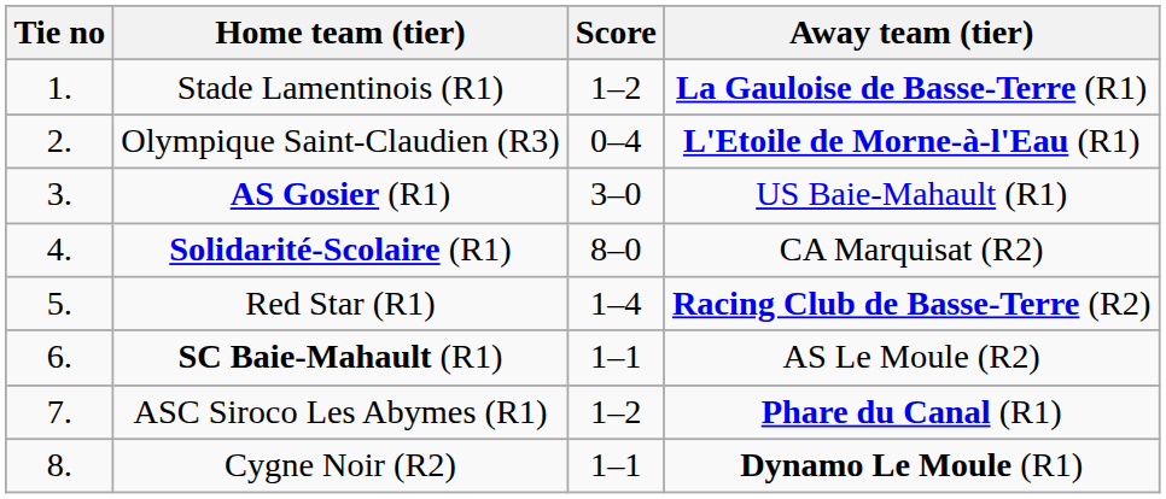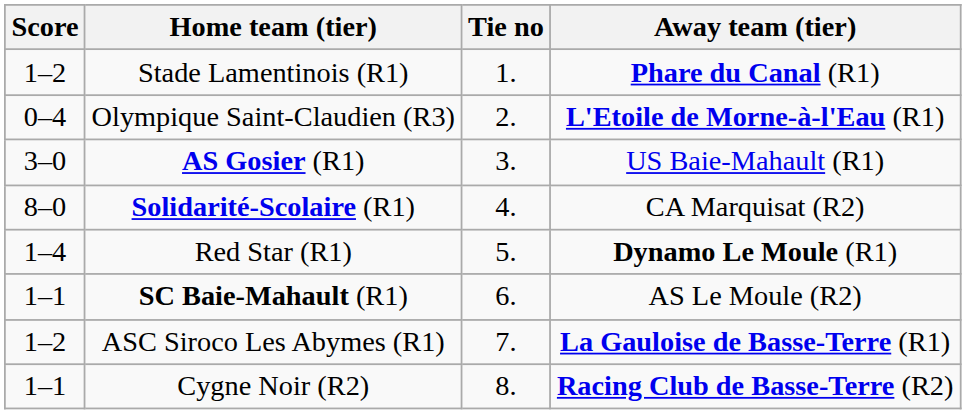columns swapped: Tie no <-> Score
Stade Lamentinois (R1) | Away team (tier): La Gauloise de Basse-Terre (R1) -> Phare du Canal (R1)
Red Star (R1) | Away team (tier): Racing Club de Basse-Terre (R2) -> Dynamo Le Moule (R1)
ASC Siroco Les Abymes (R1) | Away team (tier): Phare du Canal (R1) -> La Gauloise de Basse-Terre (R1)
Cygne Noir (R2) | Away team (tier): Dynamo Le Moule (R1) -> Racing Club de Basse-Terre (R2)
